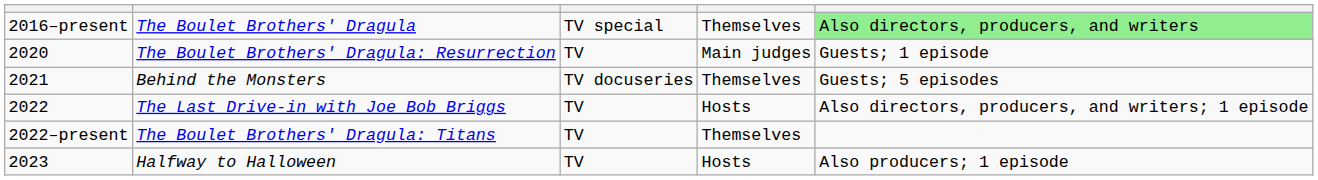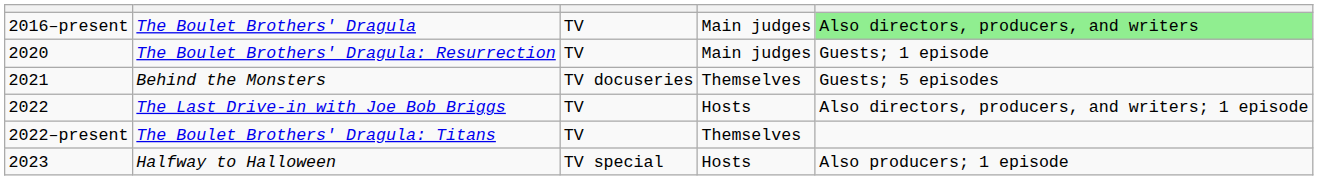The Boulet Brothers' Dragula | column 3: TV special -> TV
The Boulet Brothers' Dragula | column 4: Themselves -> Main judges
Halfway to Halloween | column 3: TV -> TV special
